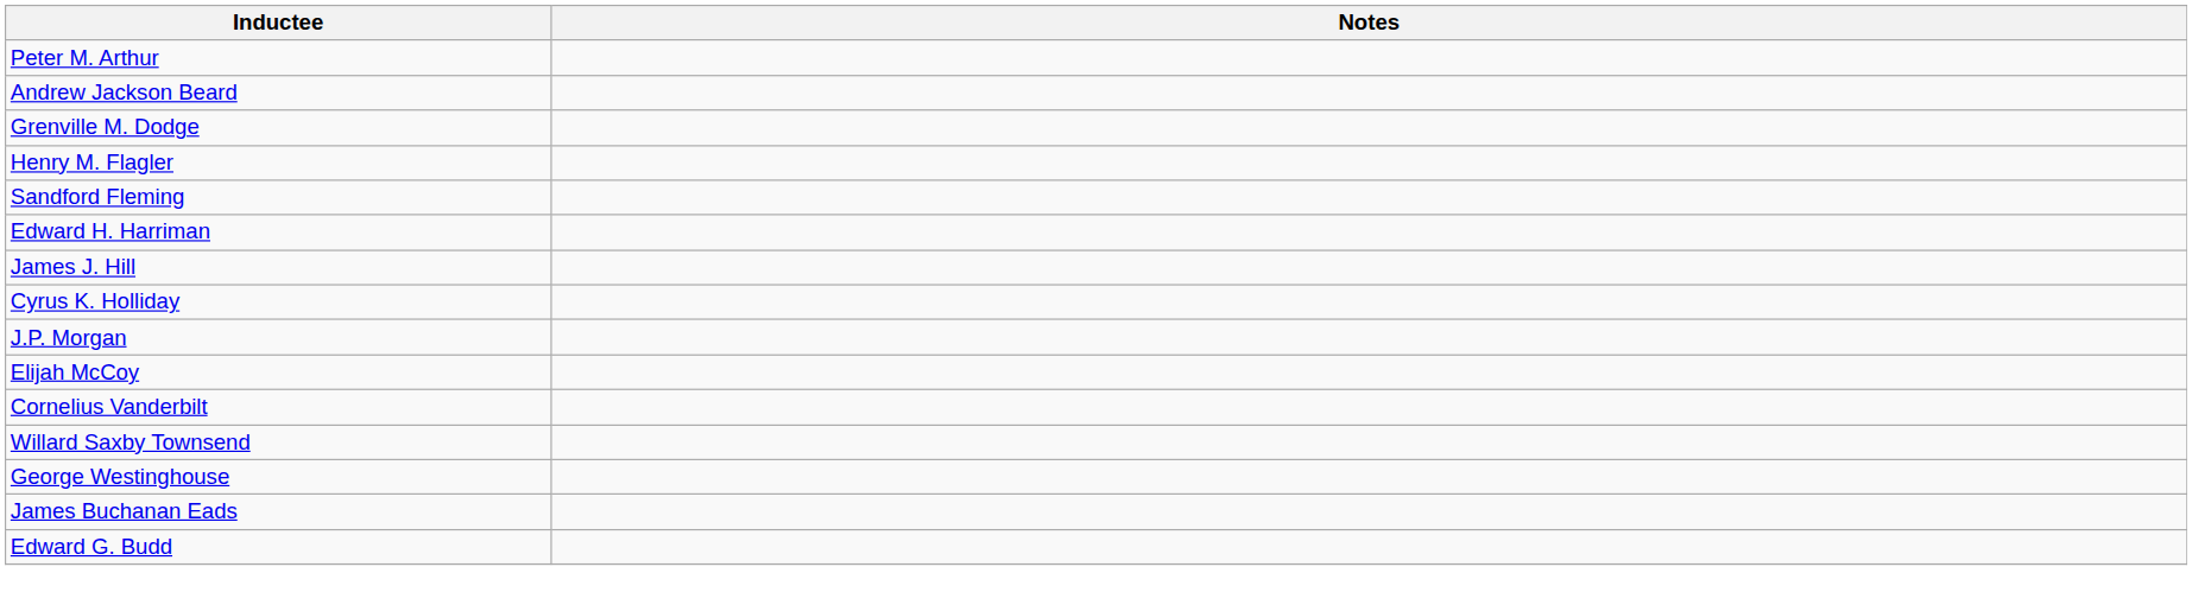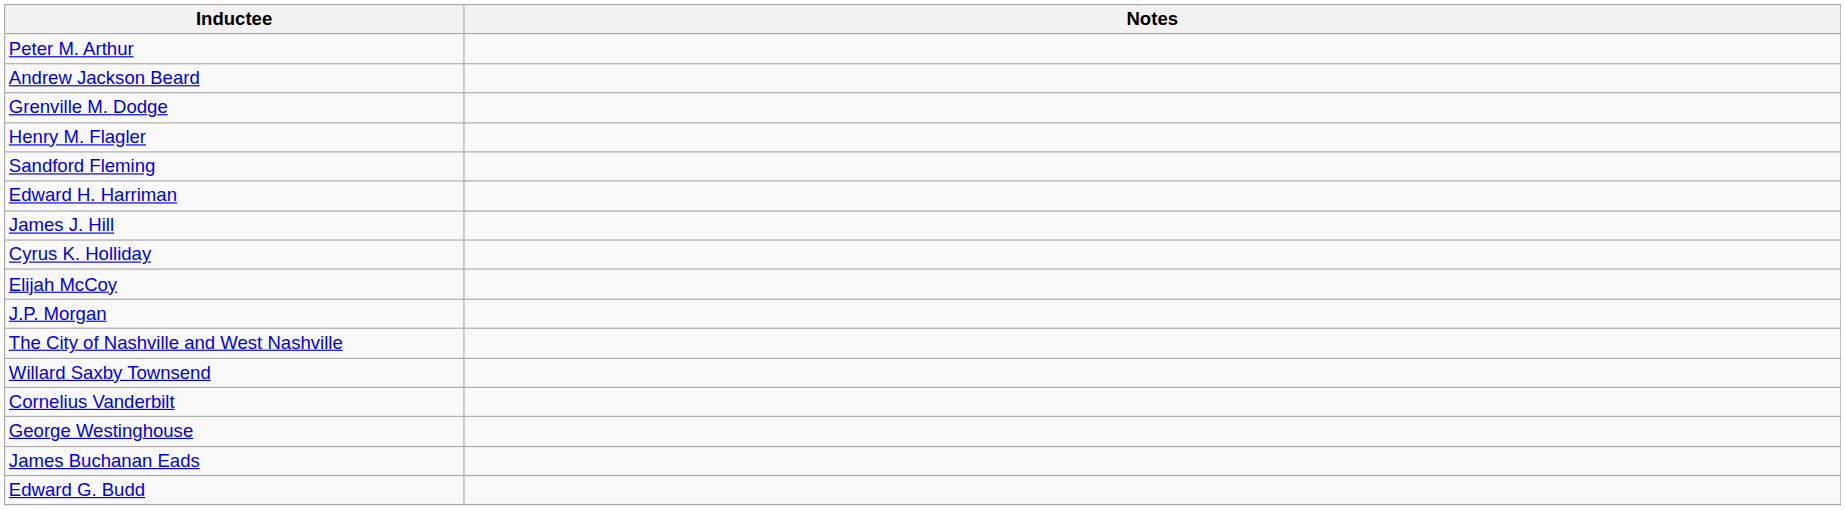rows swapped: Elijah McCoy <-> J.P. Morgan
+ row: The City of Nashville and West Nashville
rows swapped: Willard Saxby Townsend <-> Cornelius Vanderbilt
